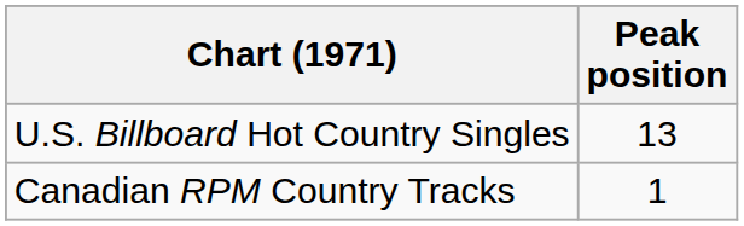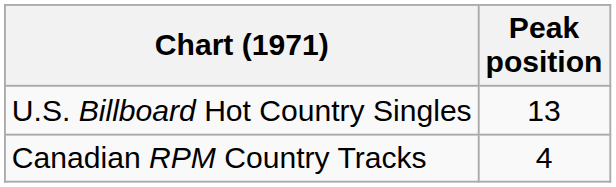Canadian RPM Country Tracks | Peak position: 1 -> 4
